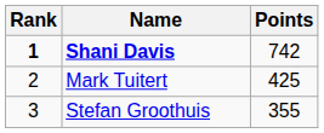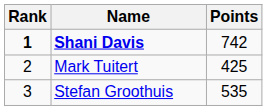Stefan Groothuis | Points: 355 -> 535
